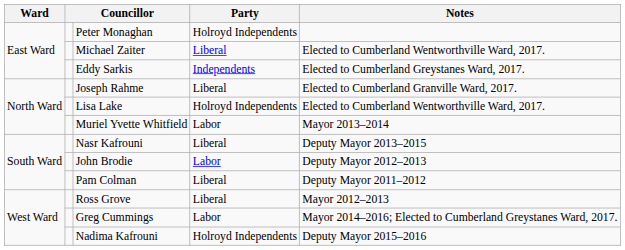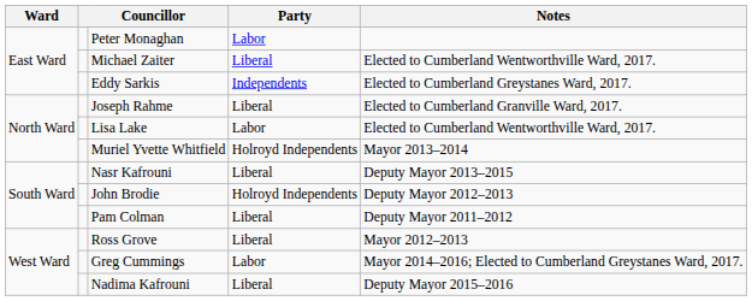Peter Monaghan | Party: Holroyd Independents -> Labor
Lisa Lake | Party: Holroyd Independents -> Labor
Muriel Yvette Whitfield | Party: Labor -> Holroyd Independents
John Brodie | Party: Labor -> Holroyd Independents
Nadima Kafrouni | Party: Holroyd Independents -> Liberal
